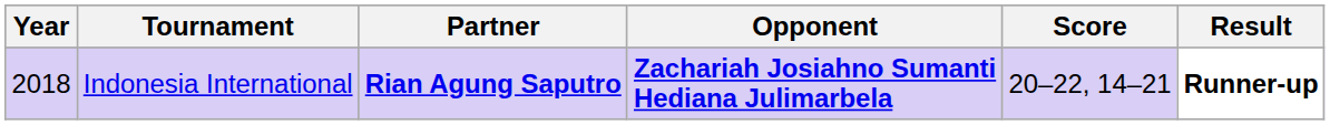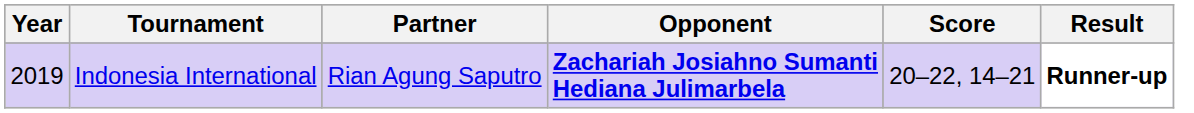Indonesia International | Year: 2018 -> 2019
Indonesia International | Partner: bold -> normal
